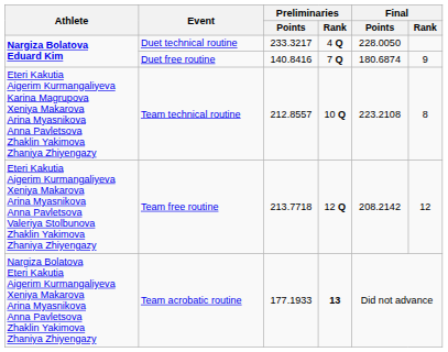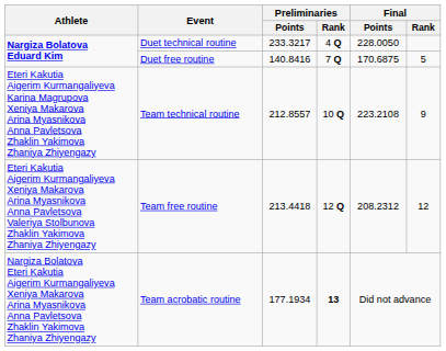Duet free routine | Final / Points: 180.6874 -> 170.6875
Duet free routine | Final / Rank: 9 -> 5
Team technical routine | Final / Rank: 8 -> 9
Team free routine | Preliminaries / Points: 213.7718 -> 213.4418
Team free routine | Final / Points: 208.2142 -> 208.2312
Team acrobatic routine | Preliminaries / Points: 177.1933 -> 177.1934
